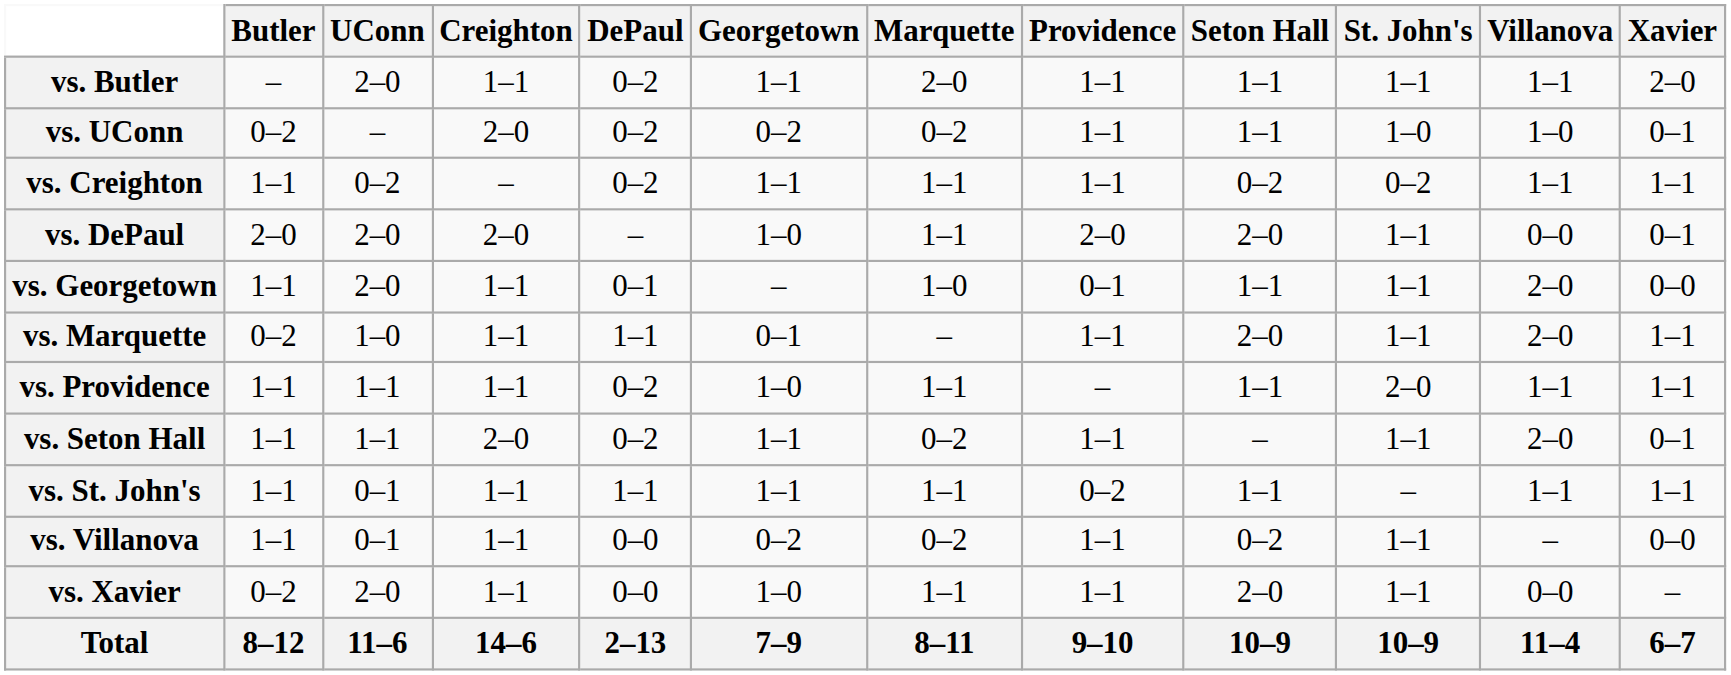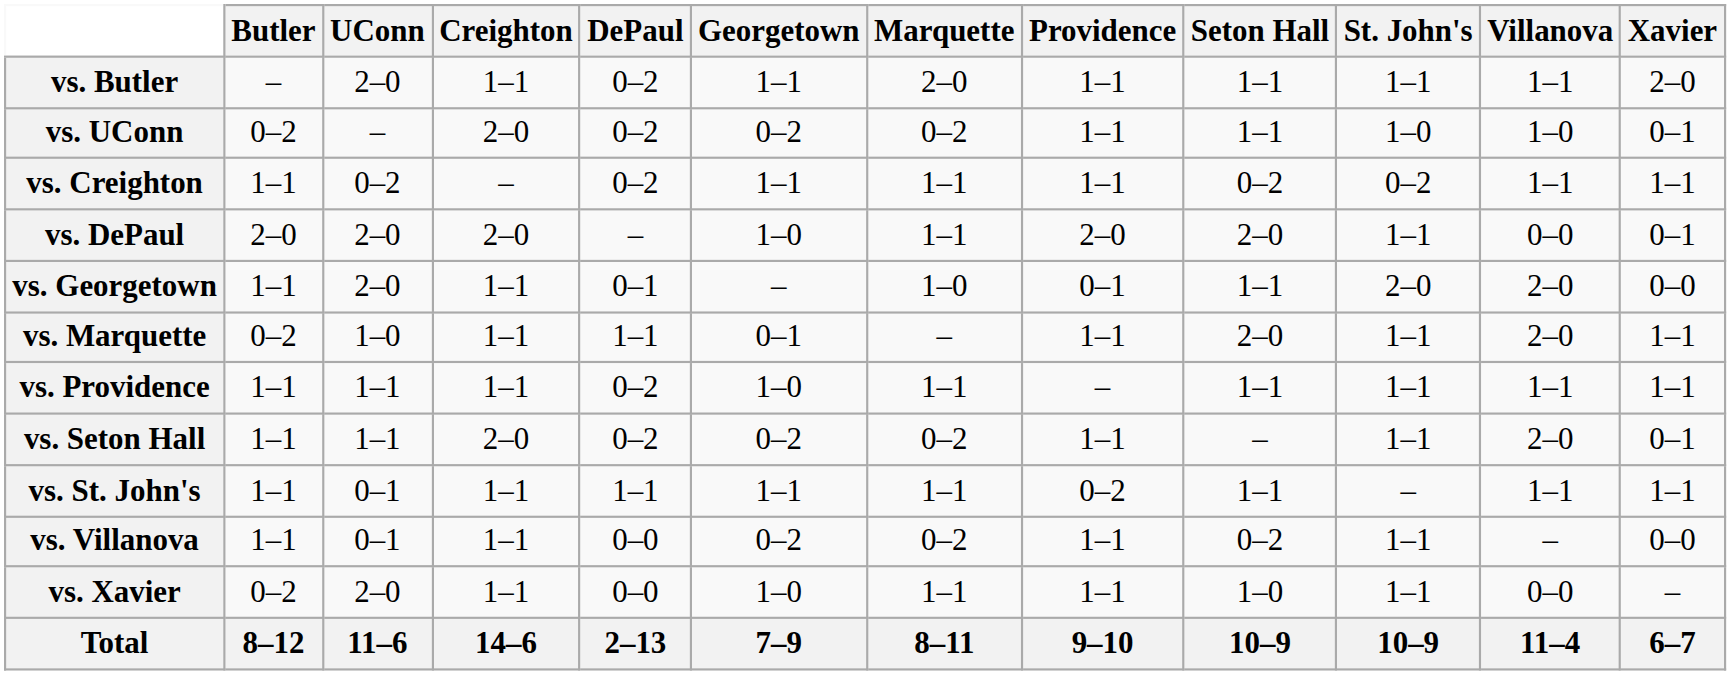vs. Georgetown | St. John's: 1–1 -> 2–0
vs. Providence | St. John's: 2–0 -> 1–1
vs. Seton Hall | Georgetown: 1–1 -> 0–2
vs. Xavier | Seton Hall: 2–0 -> 1–0
